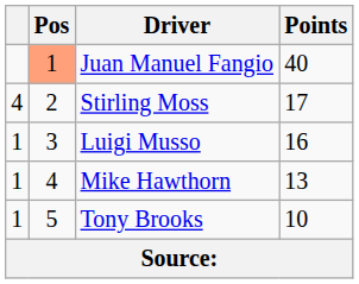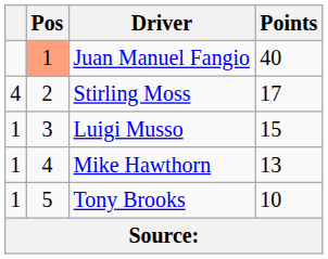Luigi Musso | Points: 16 -> 15
